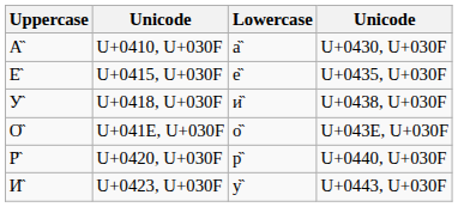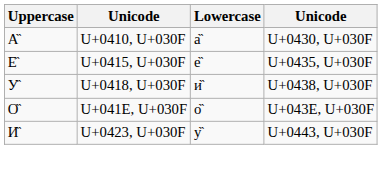- row: Р̏ | U+0420, U+030F | р̏ | U+0440, U+030F
